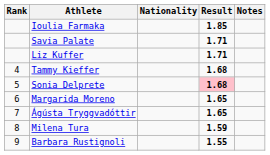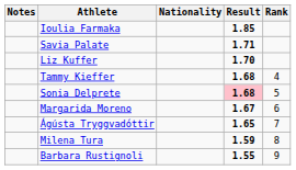columns swapped: Rank <-> Notes
Liz Kuffer | Result: 1.71 -> 1.70
Margarida Moreno | Result: 1.65 -> 1.67
